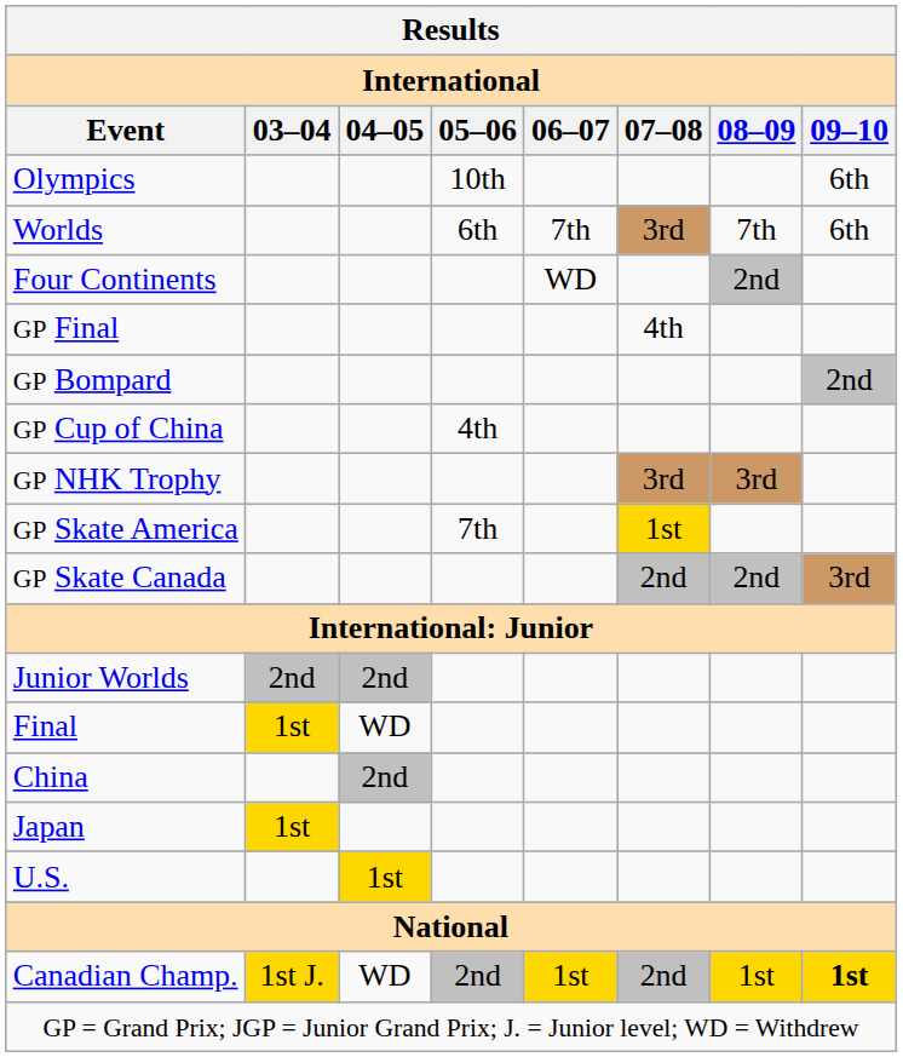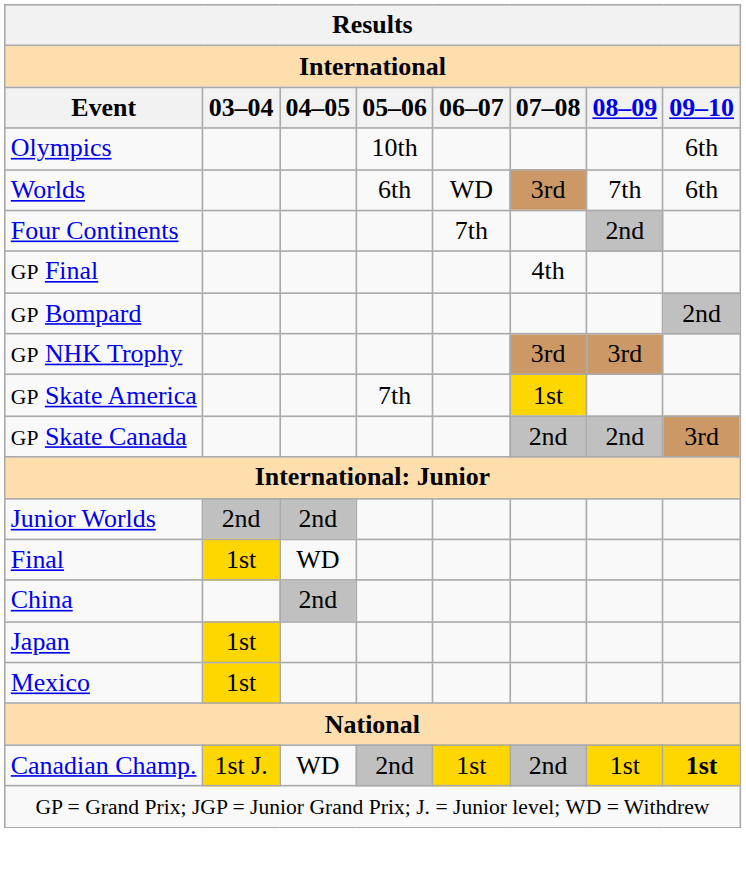Worlds | 06–07: 7th -> WD
Four Continents | 06–07: WD -> 7th
- row: GP Cup of China | 4th
+ row: Mexico | 1st
- row: U.S. | 1st
